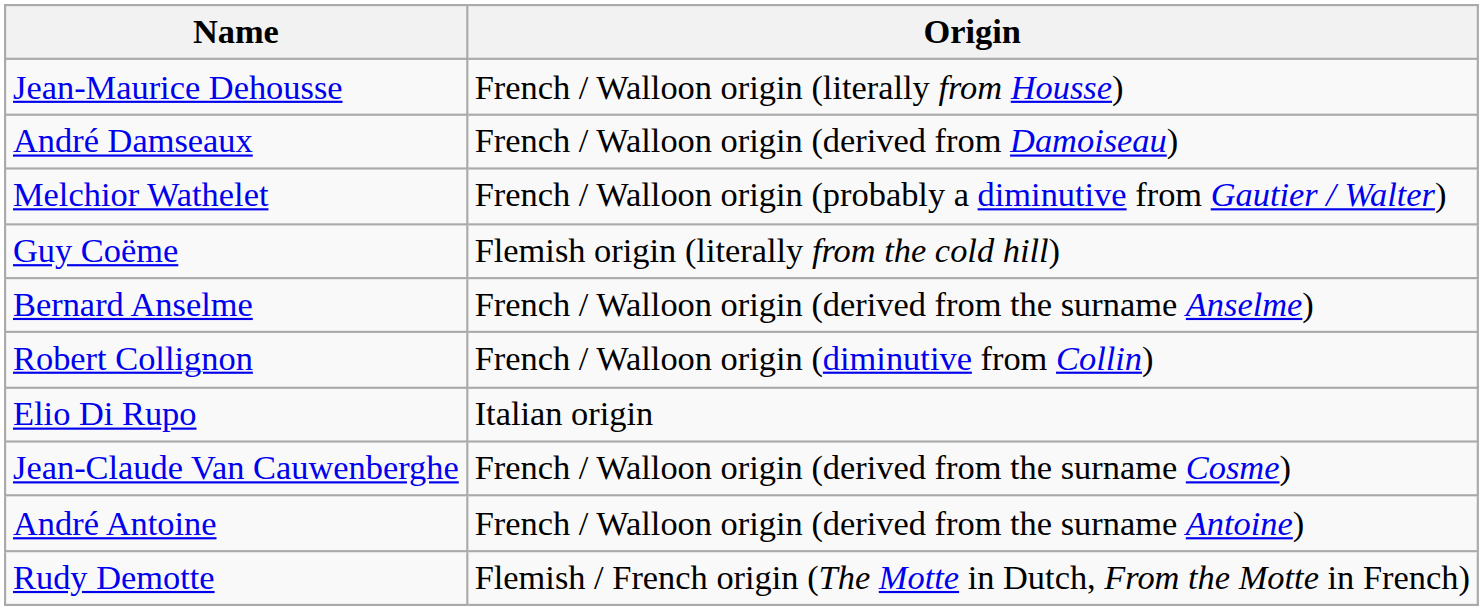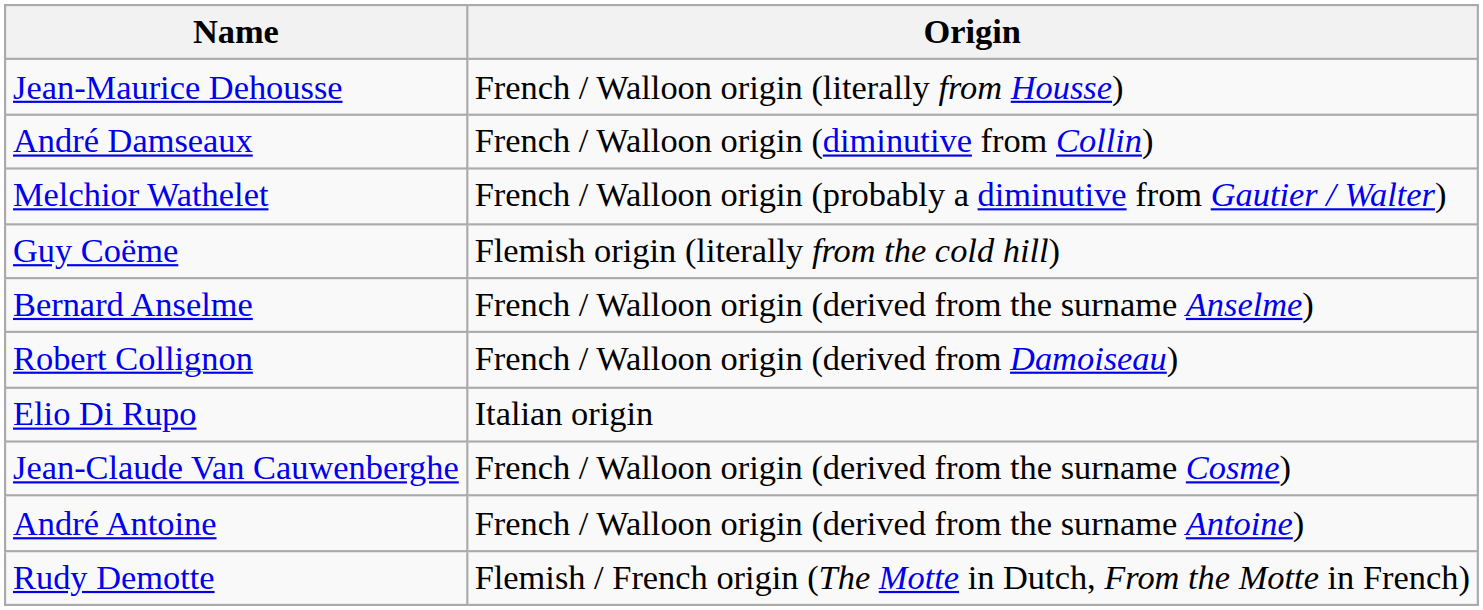André Damseaux | Origin: French / Walloon origin (derived from Damoiseau) -> French / Walloon origin (diminutive from Collin)
Robert Collignon | Origin: French / Walloon origin (diminutive from Collin) -> French / Walloon origin (derived from Damoiseau)
